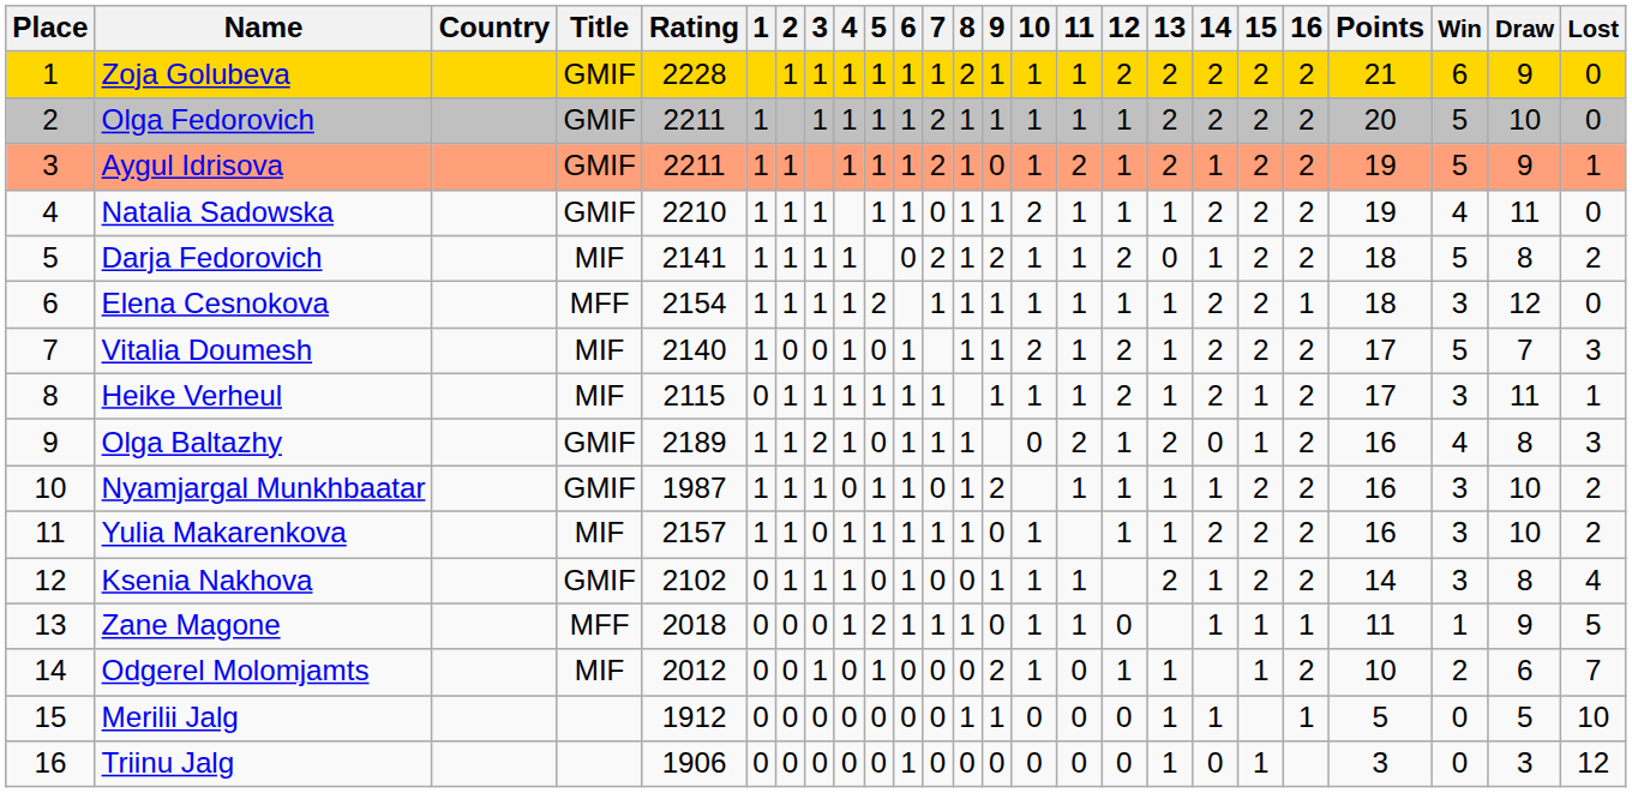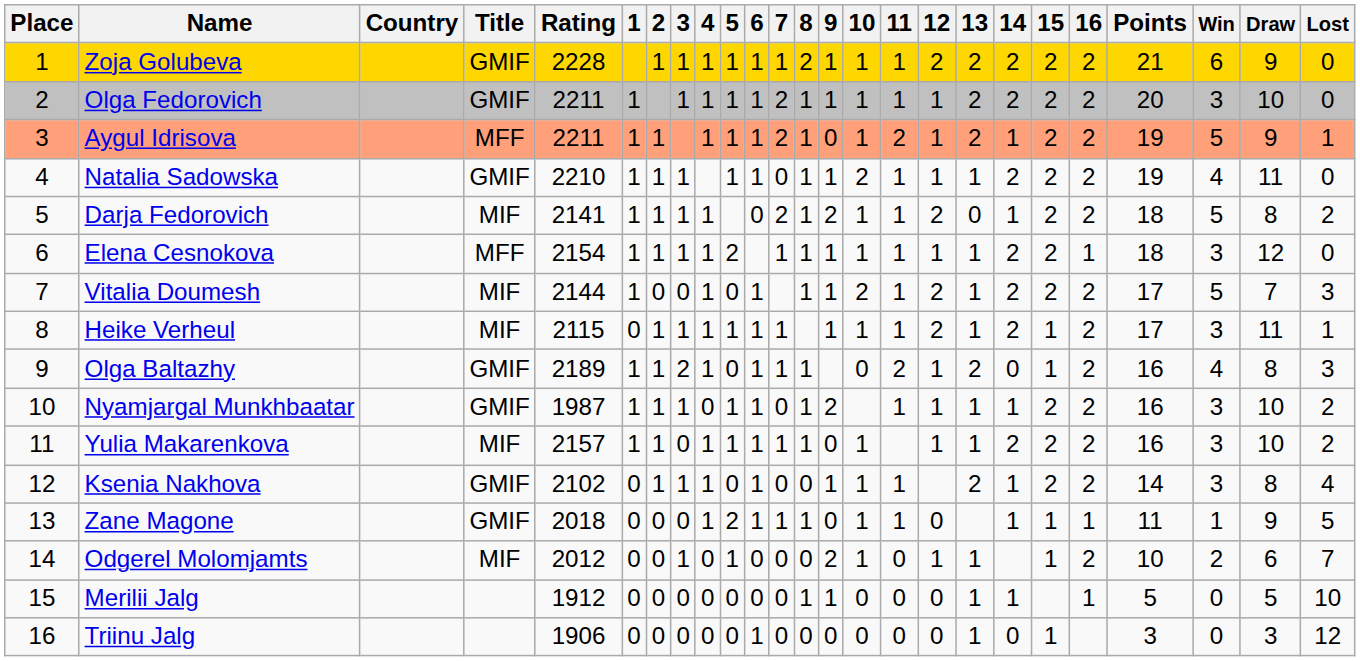Olga Fedorovich | Win: 5 -> 3
Aygul Idrisova | Title: GMIF -> MFF
Vitalia Doumesh | Rating: 2140 -> 2144
Zane Magone | Title: MFF -> GMIF
